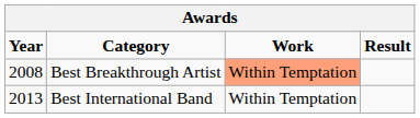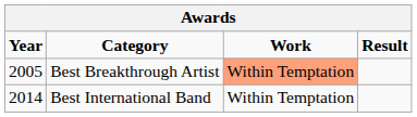Best Breakthrough Artist | Year: 2008 -> 2005
Best International Band | Year: 2013 -> 2014
